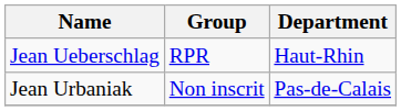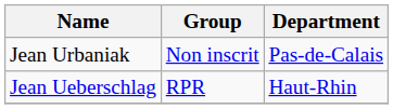rows swapped: Jean Ueberschlag <-> Jean Urbaniak
